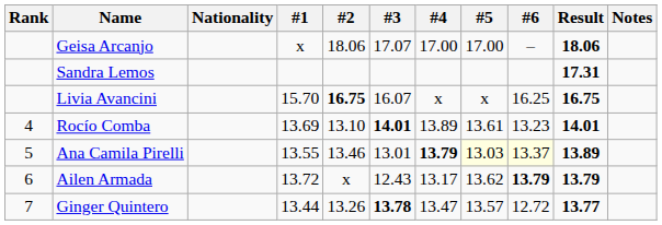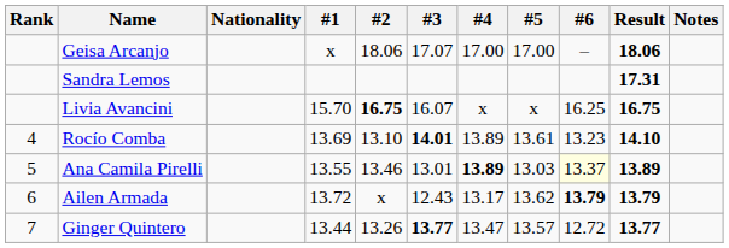Rocío Comba | Result: 14.01 -> 14.10
Ana Camila Pirelli | #4: 13.79 -> 13.89
Ana Camila Pirelli | #5: lightyellow background -> no background
Ginger Quintero | #3: 13.78 -> 13.77
